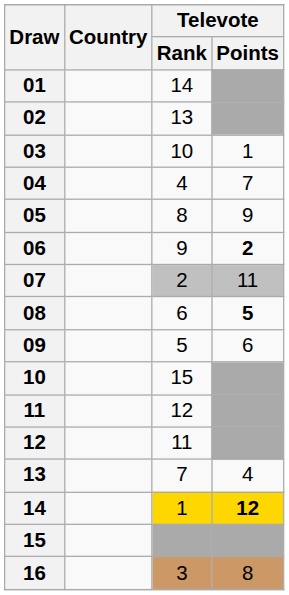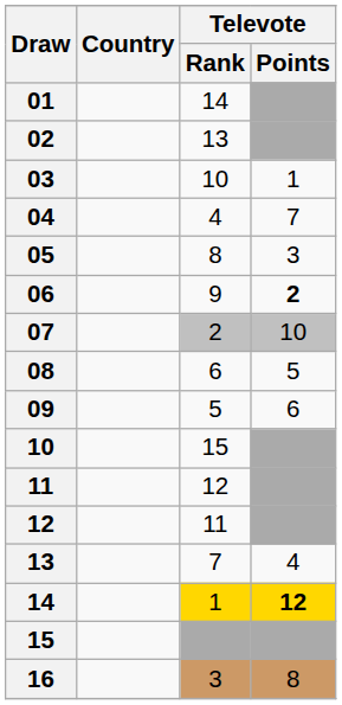05 | Televote / Points: 9 -> 3
07 | Televote / Points: 11 -> 10
08 | Televote / Points: bold -> normal
